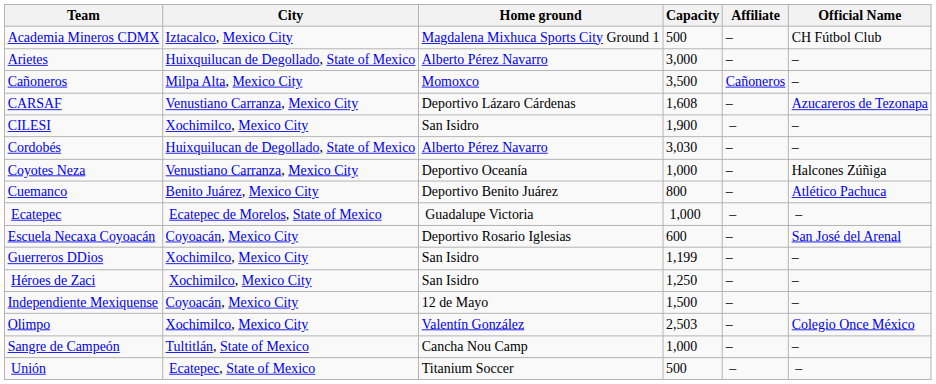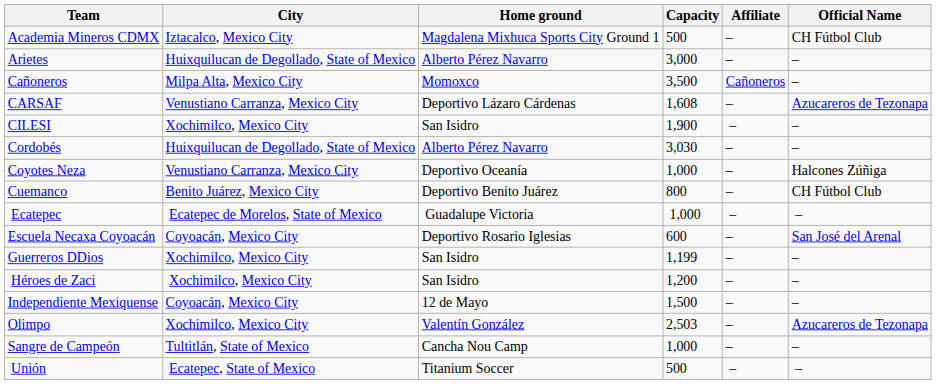Cuemanco | Official Name: Atlético Pachuca -> CH Fútbol Club
Héroes de Zaci | Capacity: 1,250 -> 1,200
Olimpo | Official Name: Colegio Once México -> Azucareros de Tezonapa
